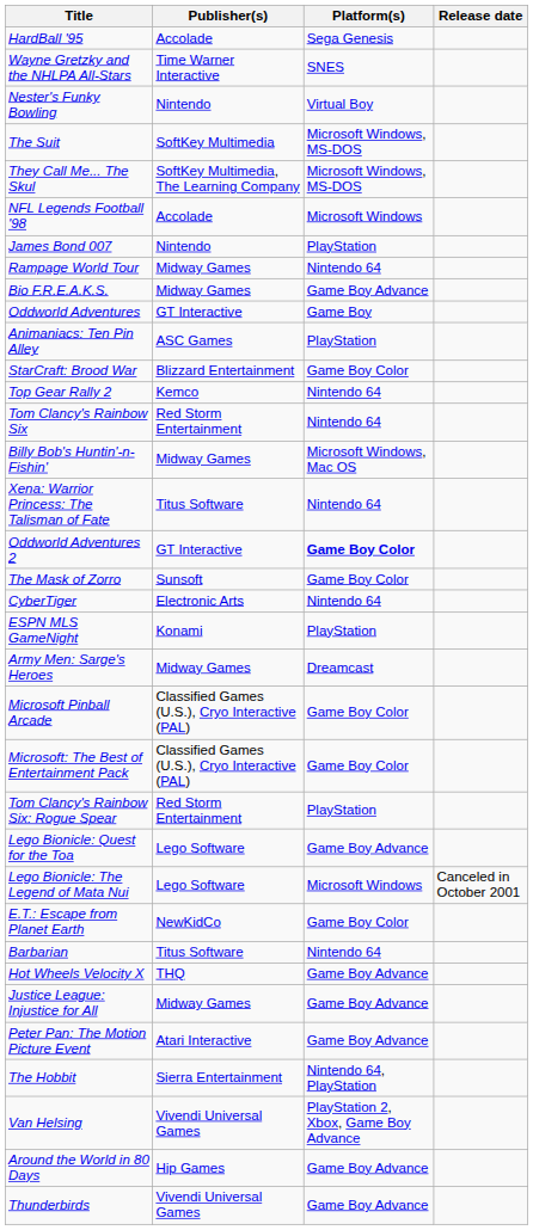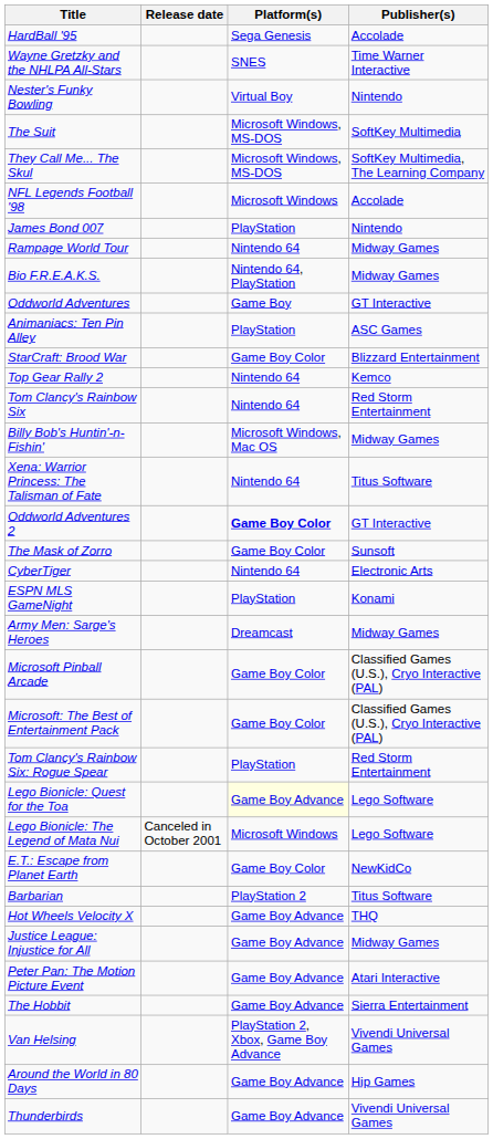columns swapped: Publisher(s) <-> Release date
Bio F.R.E.A.K.S. | Platform(s): Game Boy Advance -> Nintendo 64, PlayStation
Lego Bionicle: Quest for the Toa | Platform(s): no background -> lightyellow background
Barbarian | Platform(s): Nintendo 64 -> PlayStation 2
The Hobbit | Platform(s): Nintendo 64, PlayStation -> Game Boy Advance
